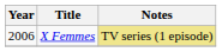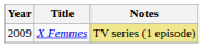X Femmes | Year: 2006 -> 2009
